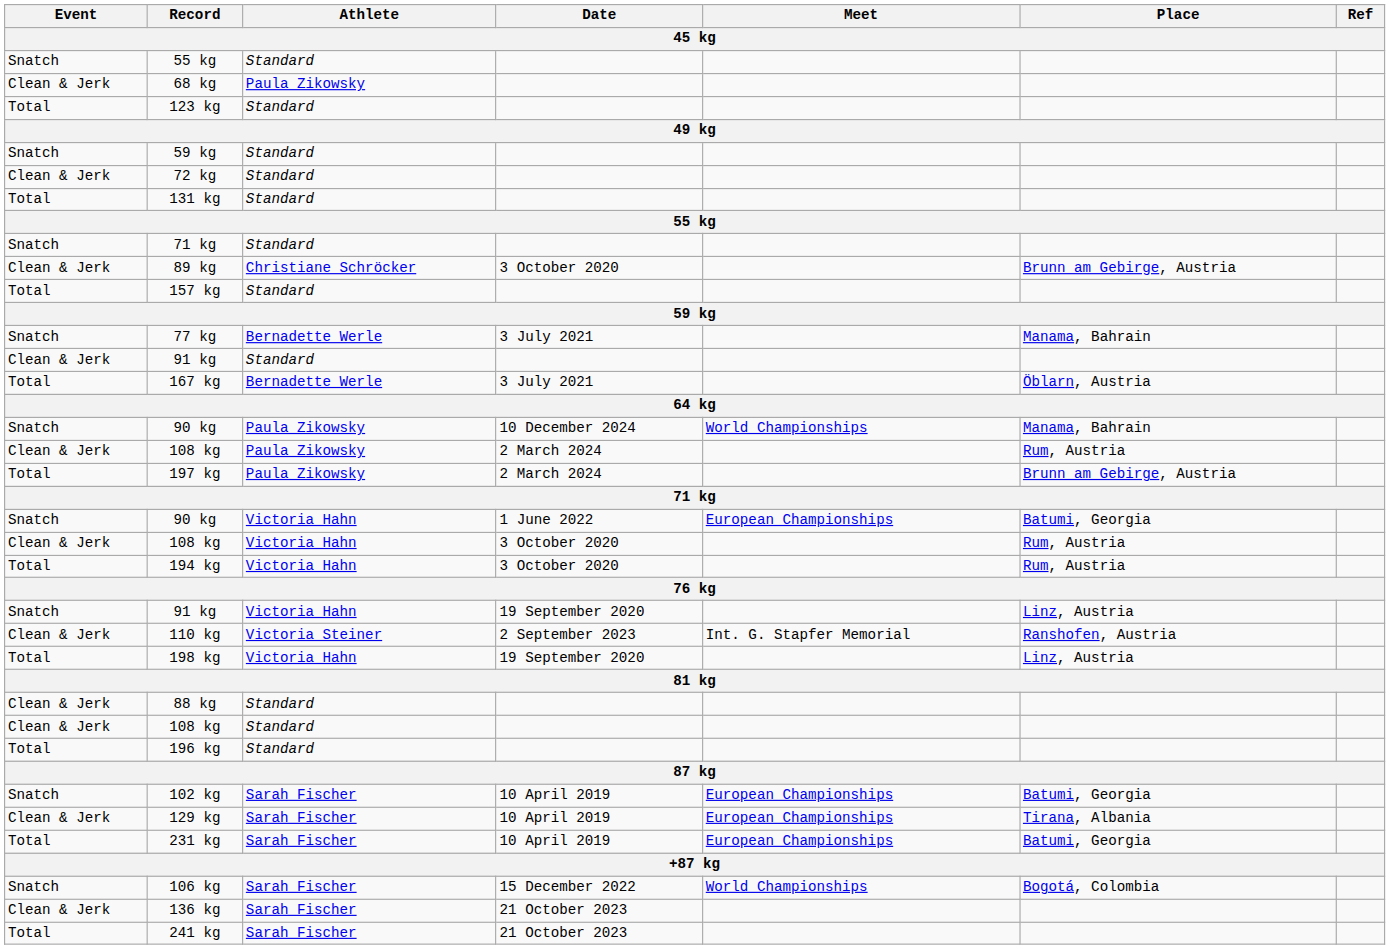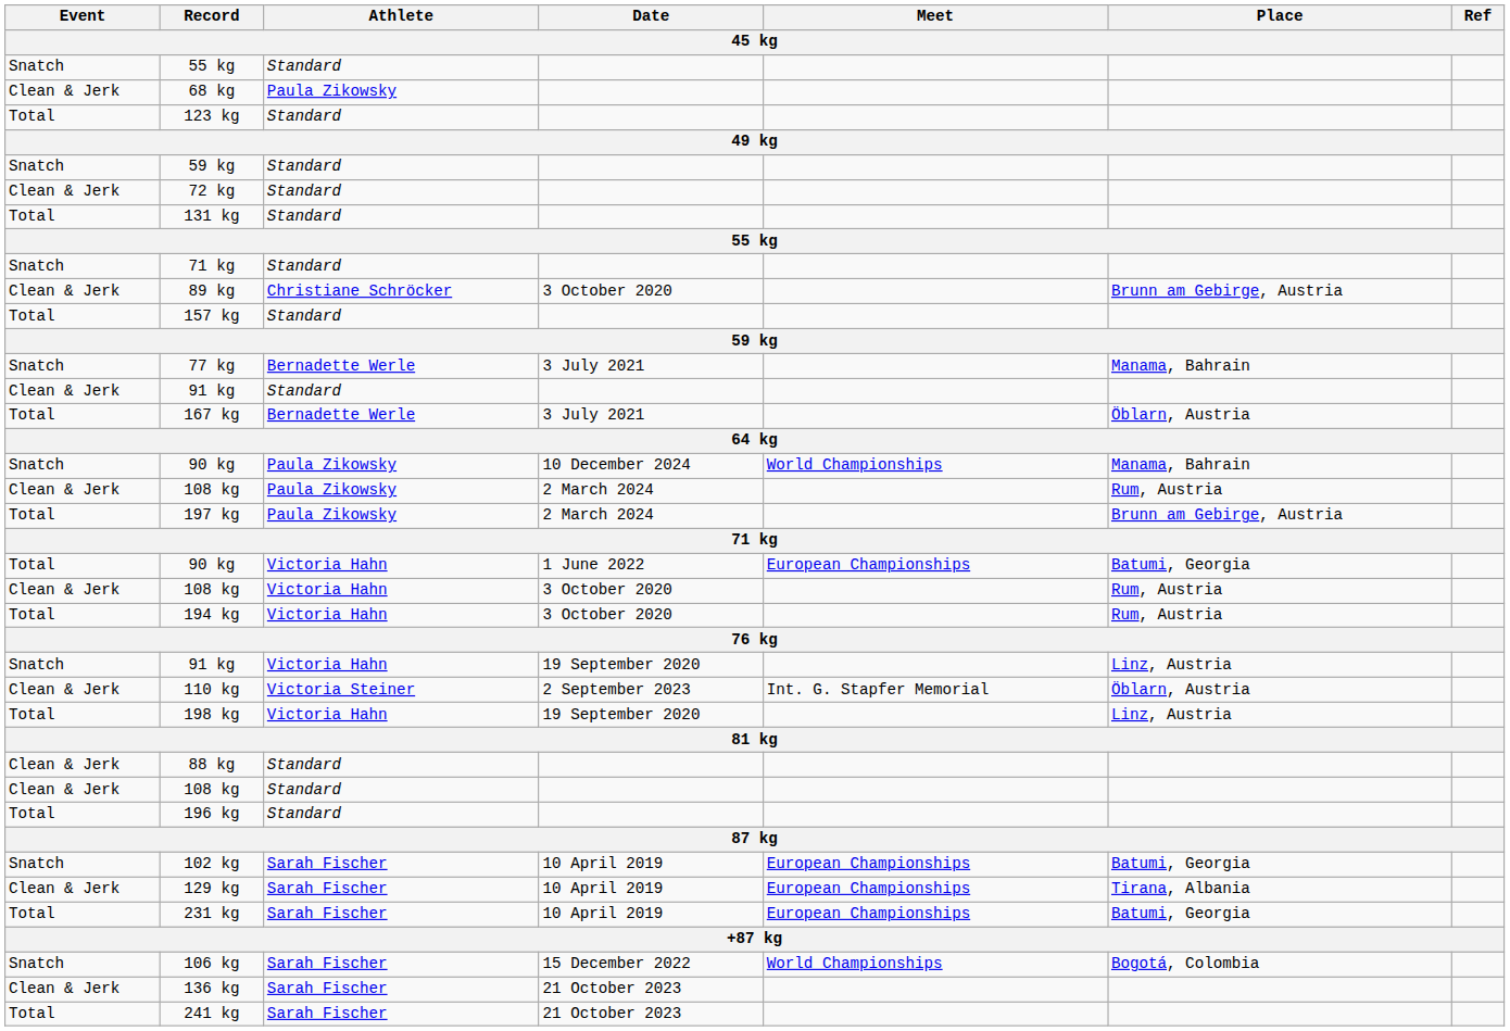90 kg / 1 June 2022 | Event: Snatch -> Total
110 kg | Place: Ranshofen, Austria -> Öblarn, Austria
